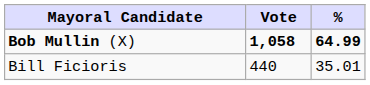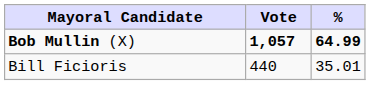Bob Mullin (X) | Vote: 1,058 -> 1,057
